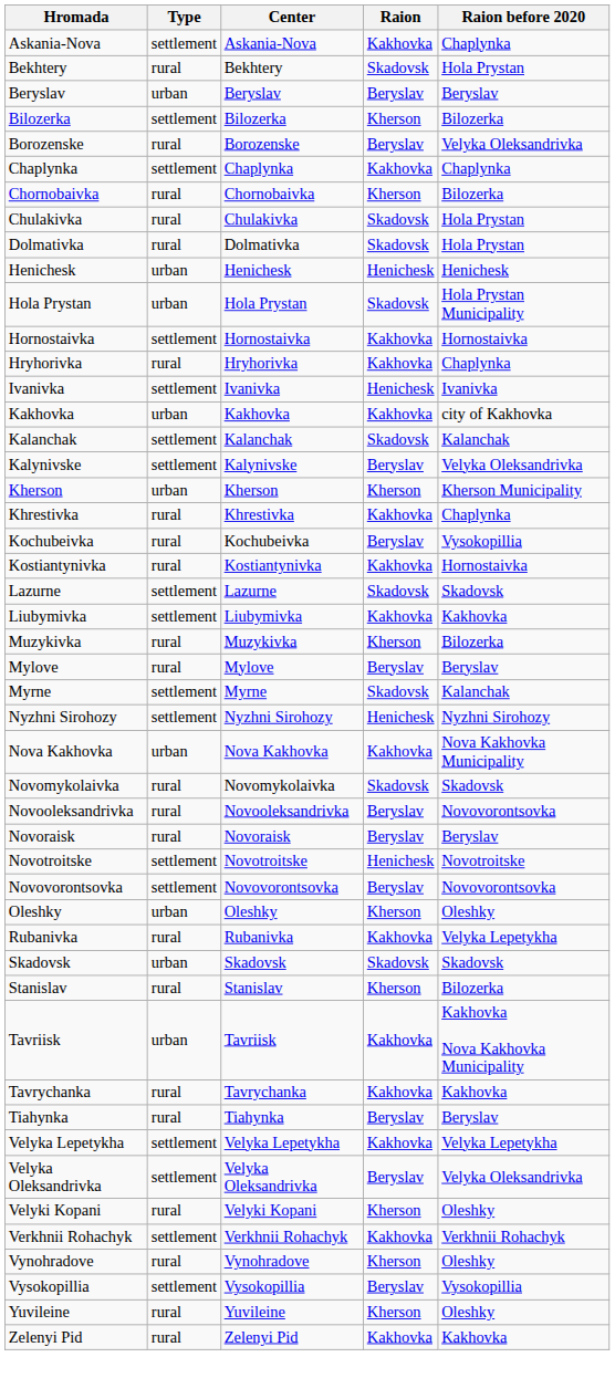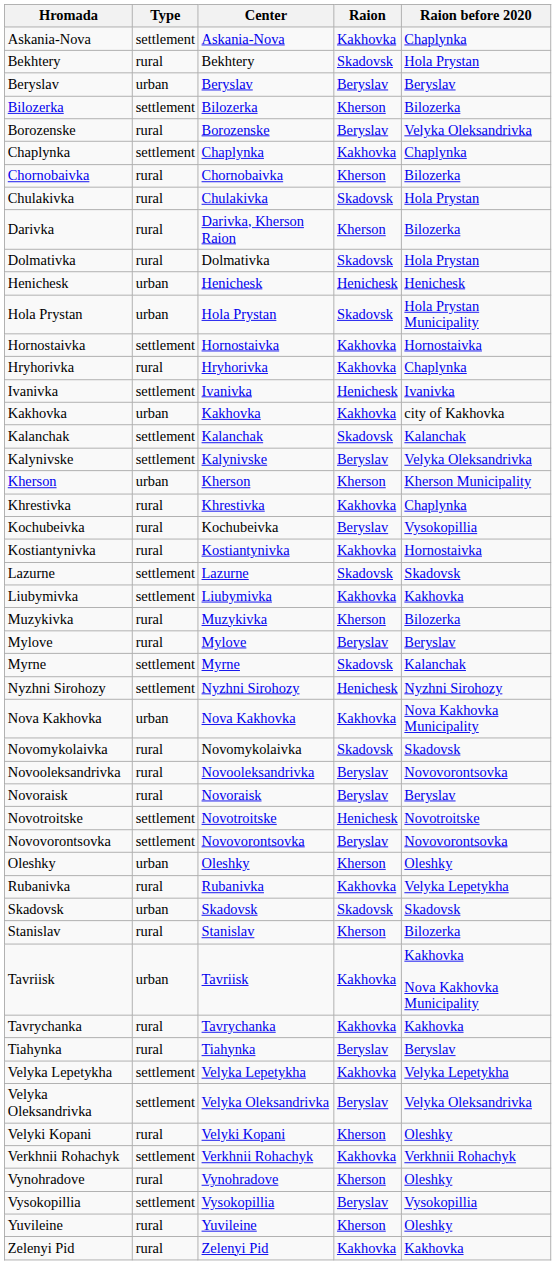+ row: Darivka | rural | Darivka, Kherson Raion | Kherson | Bilozerka
